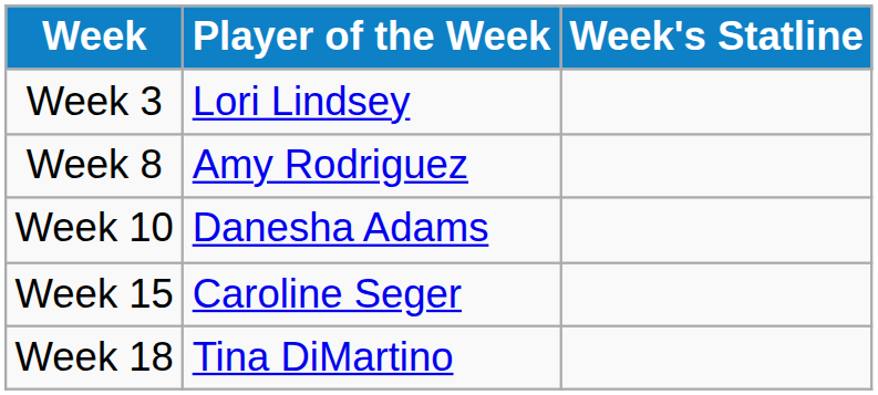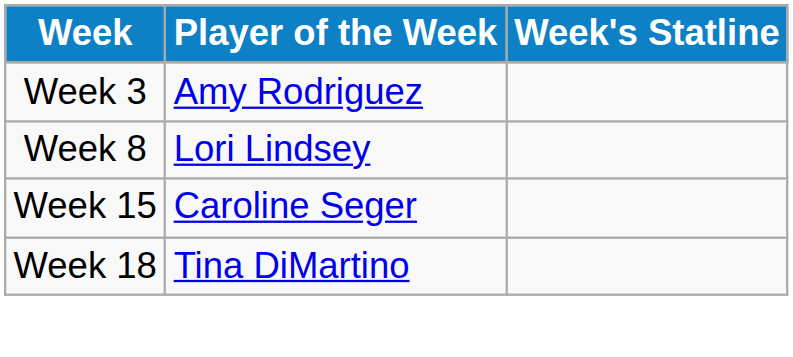Week 3 | Player of the Week: Lori Lindsey -> Amy Rodriguez
Week 8 | Player of the Week: Amy Rodriguez -> Lori Lindsey
- row: Week 10 | Danesha Adams
